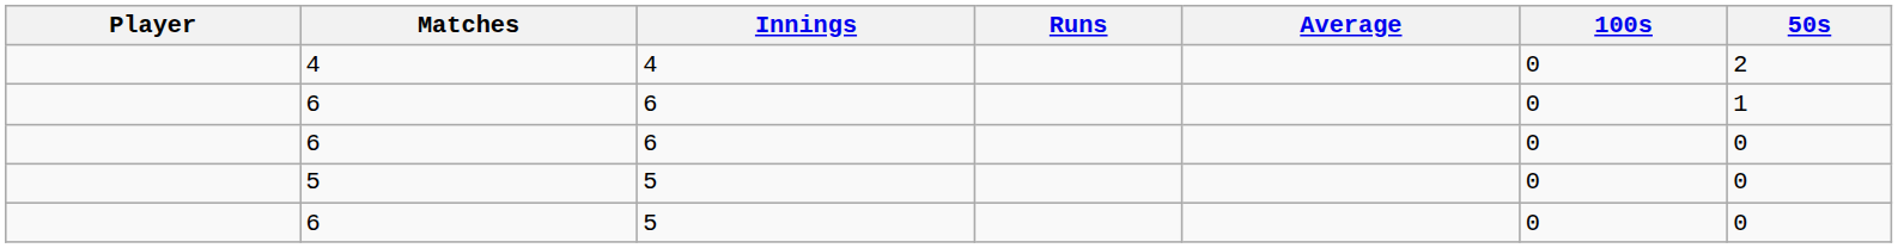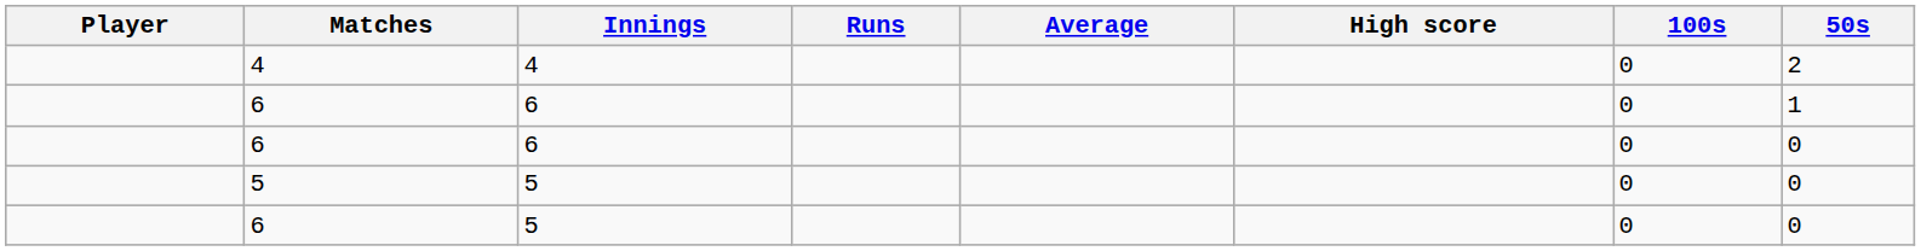+ column: High score
